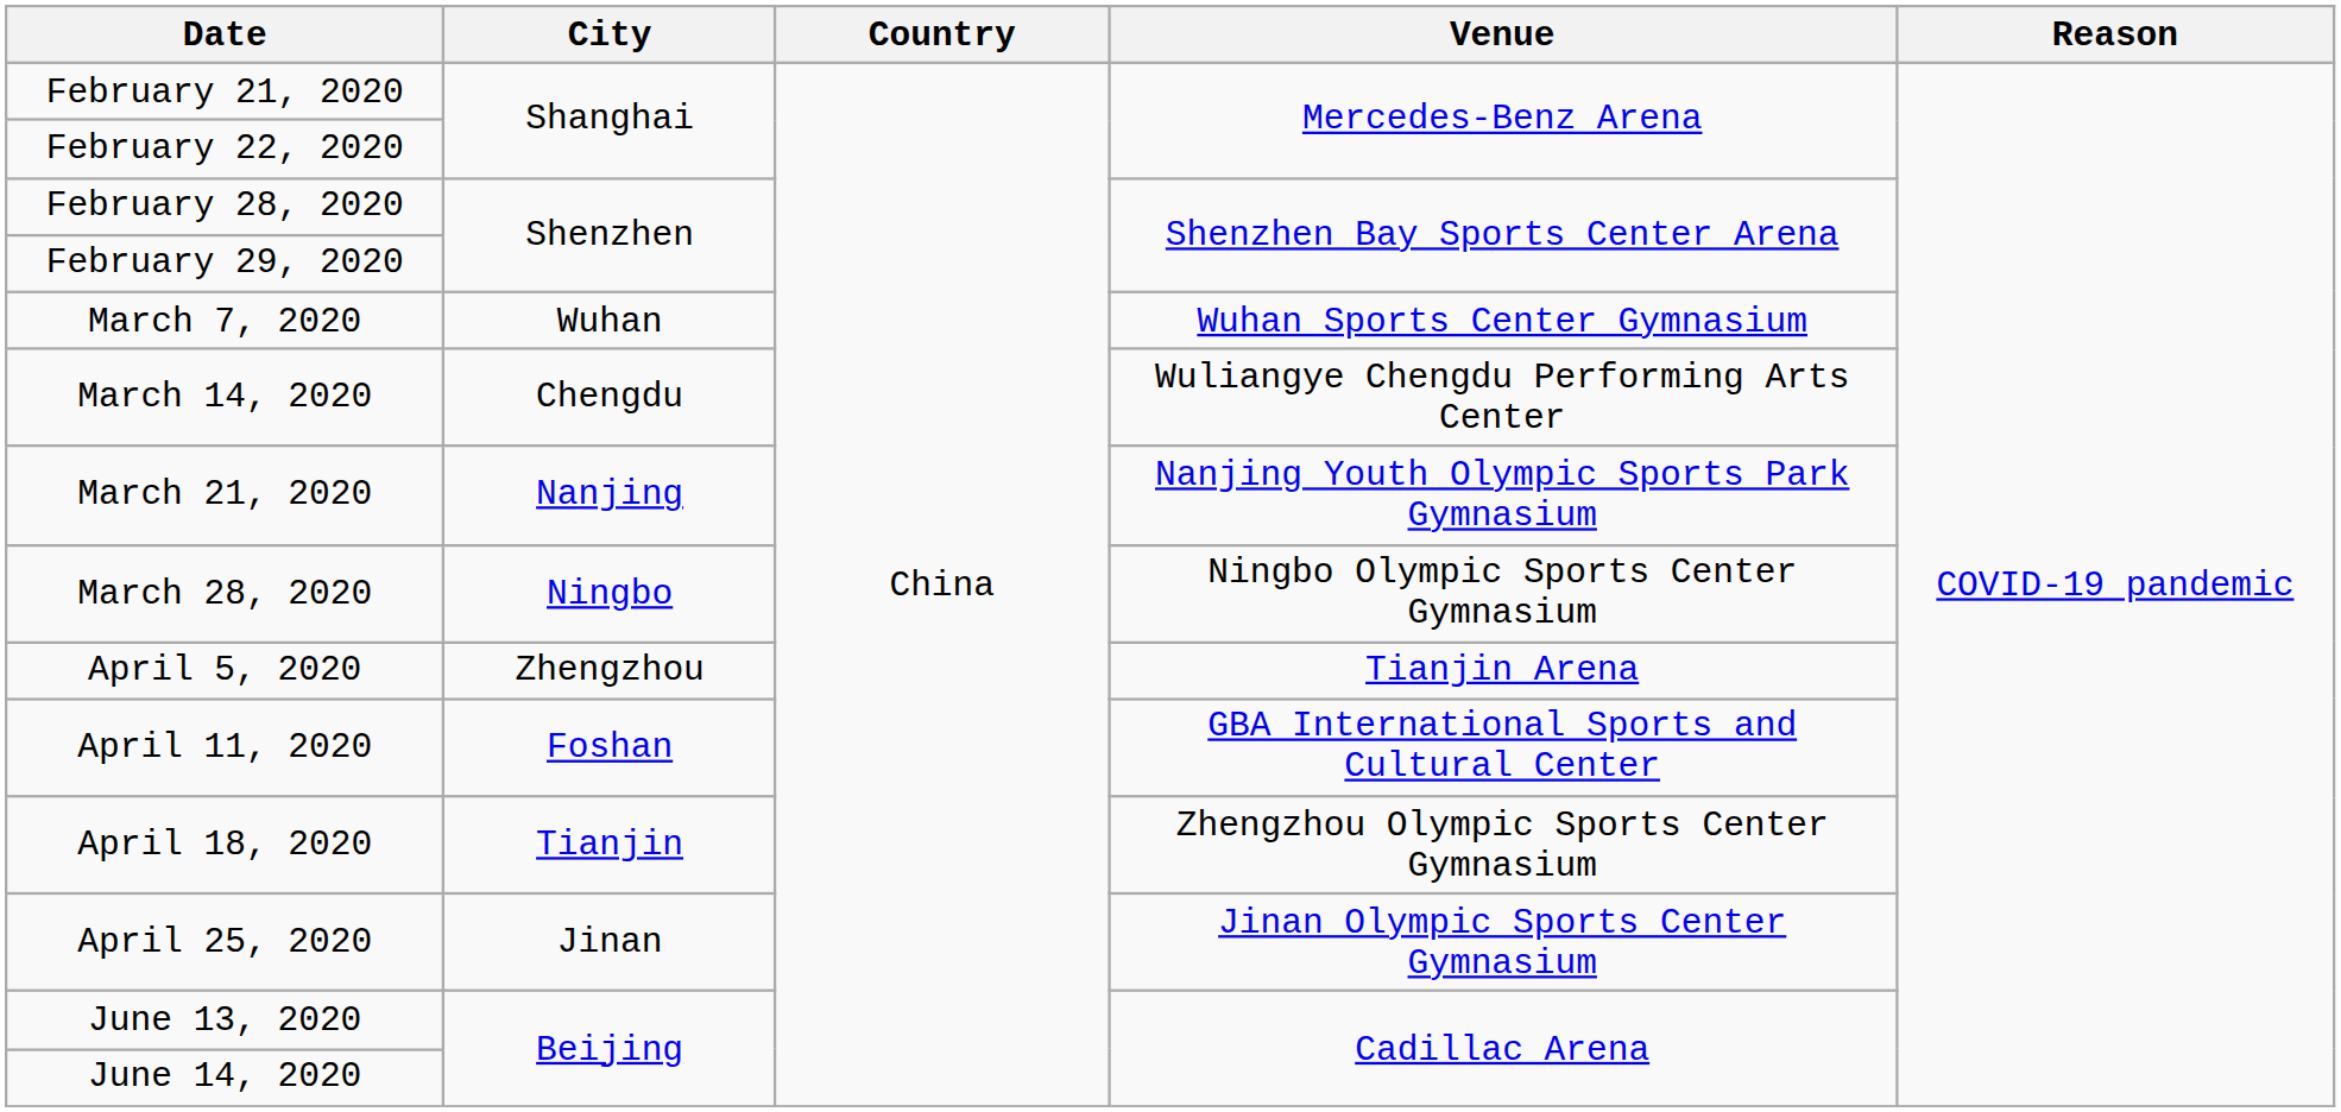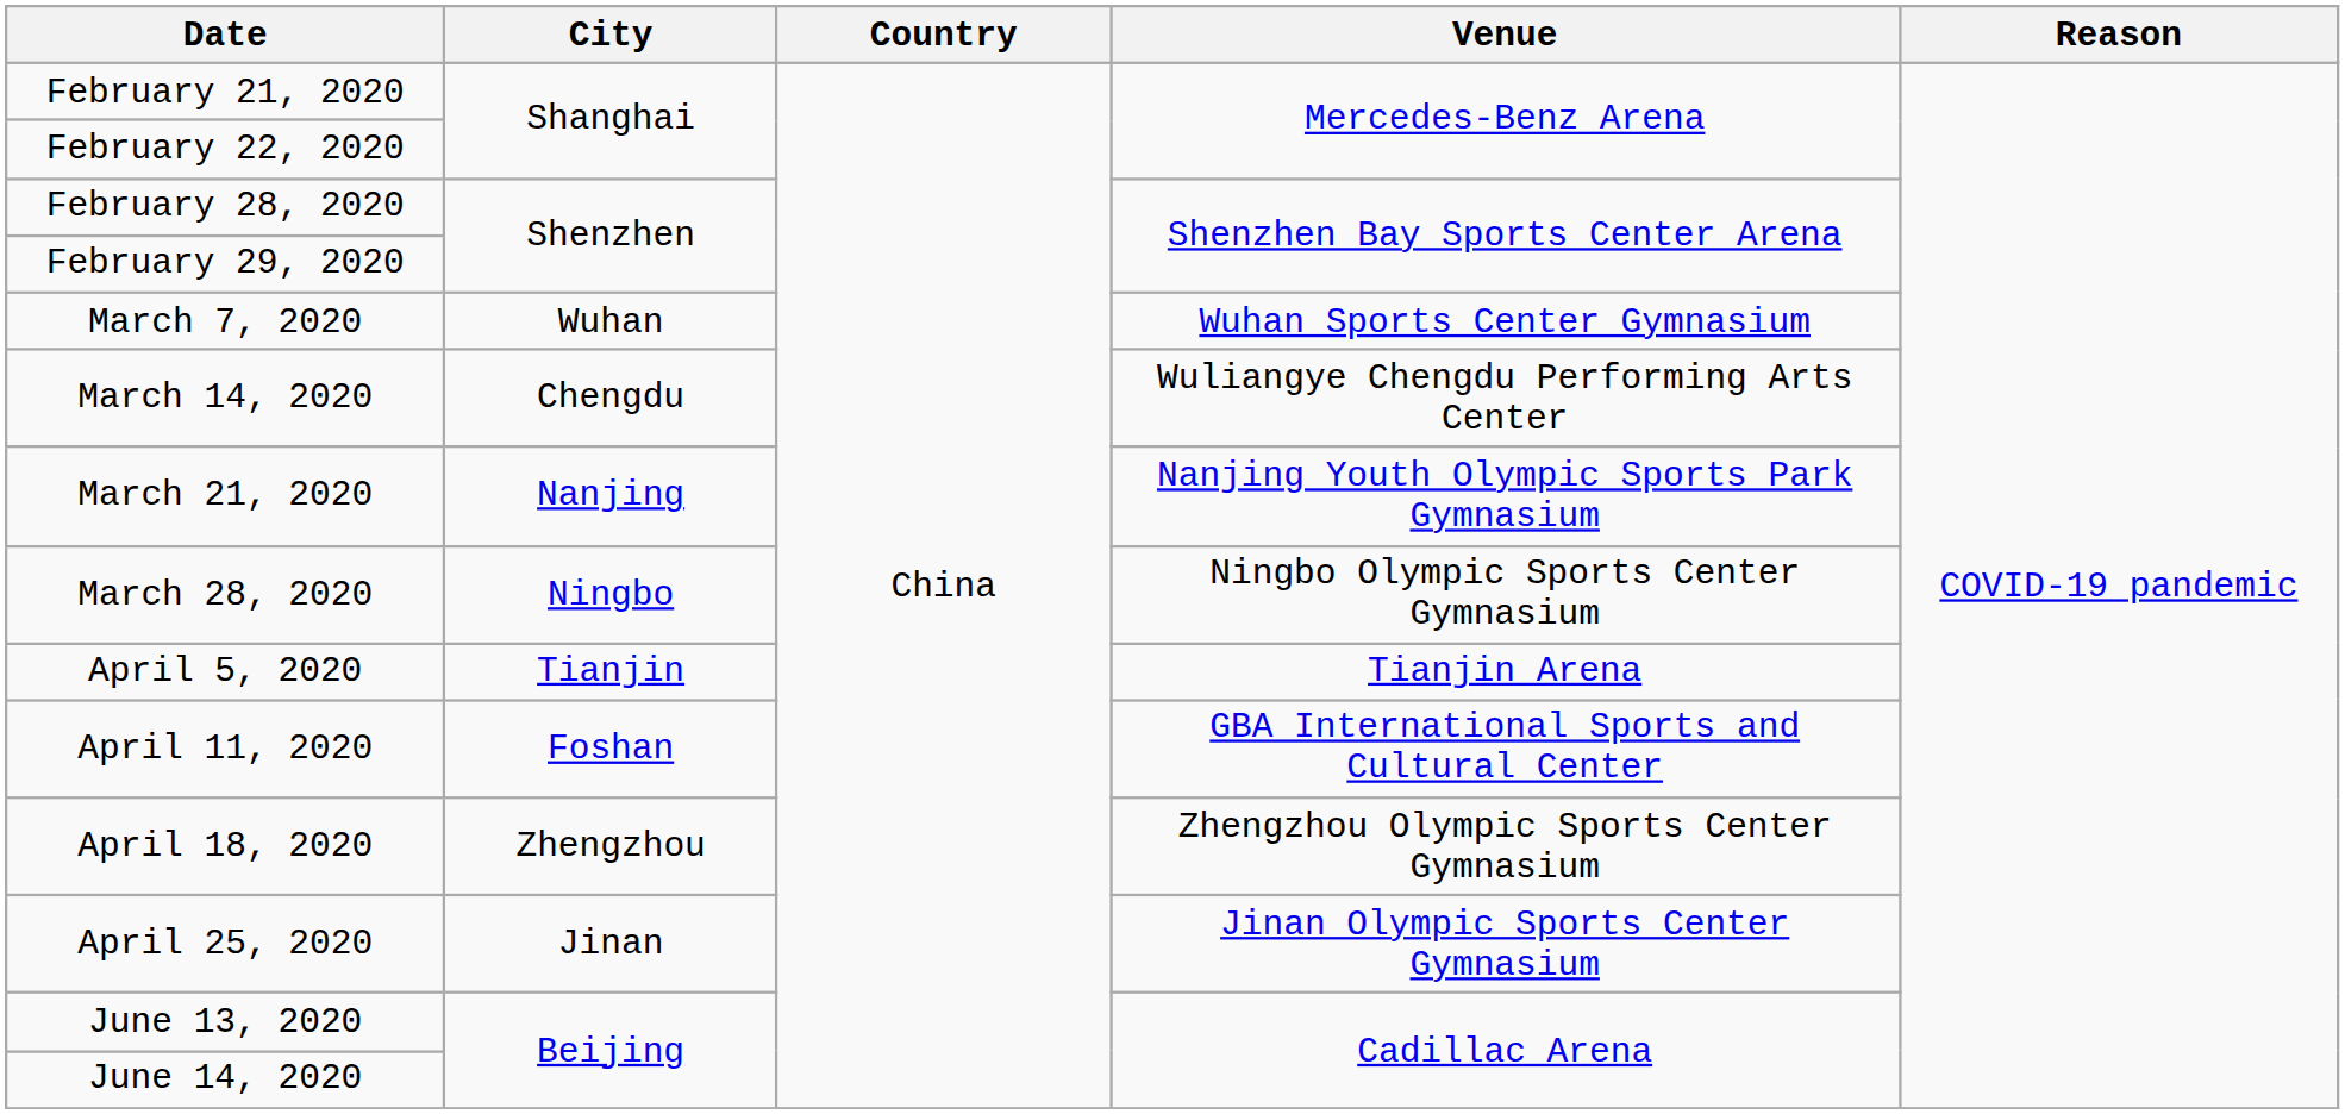April 5, 2020 | City: Zhengzhou -> Tianjin
April 18, 2020 | City: Tianjin -> Zhengzhou
